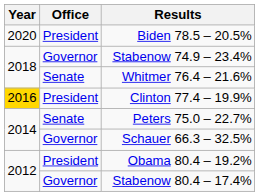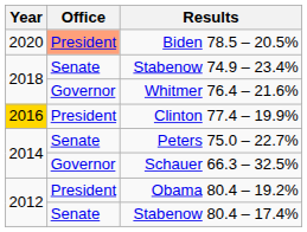Biden 78.5 – 20.5% | Office: no background -> lightsalmon background
Stabenow 74.9 – 23.4% | Office: Governor -> Senate
Whitmer 76.4 – 21.6% | Office: Senate -> Governor
Stabenow 80.4 – 17.4% | Office: Governor -> Senate
